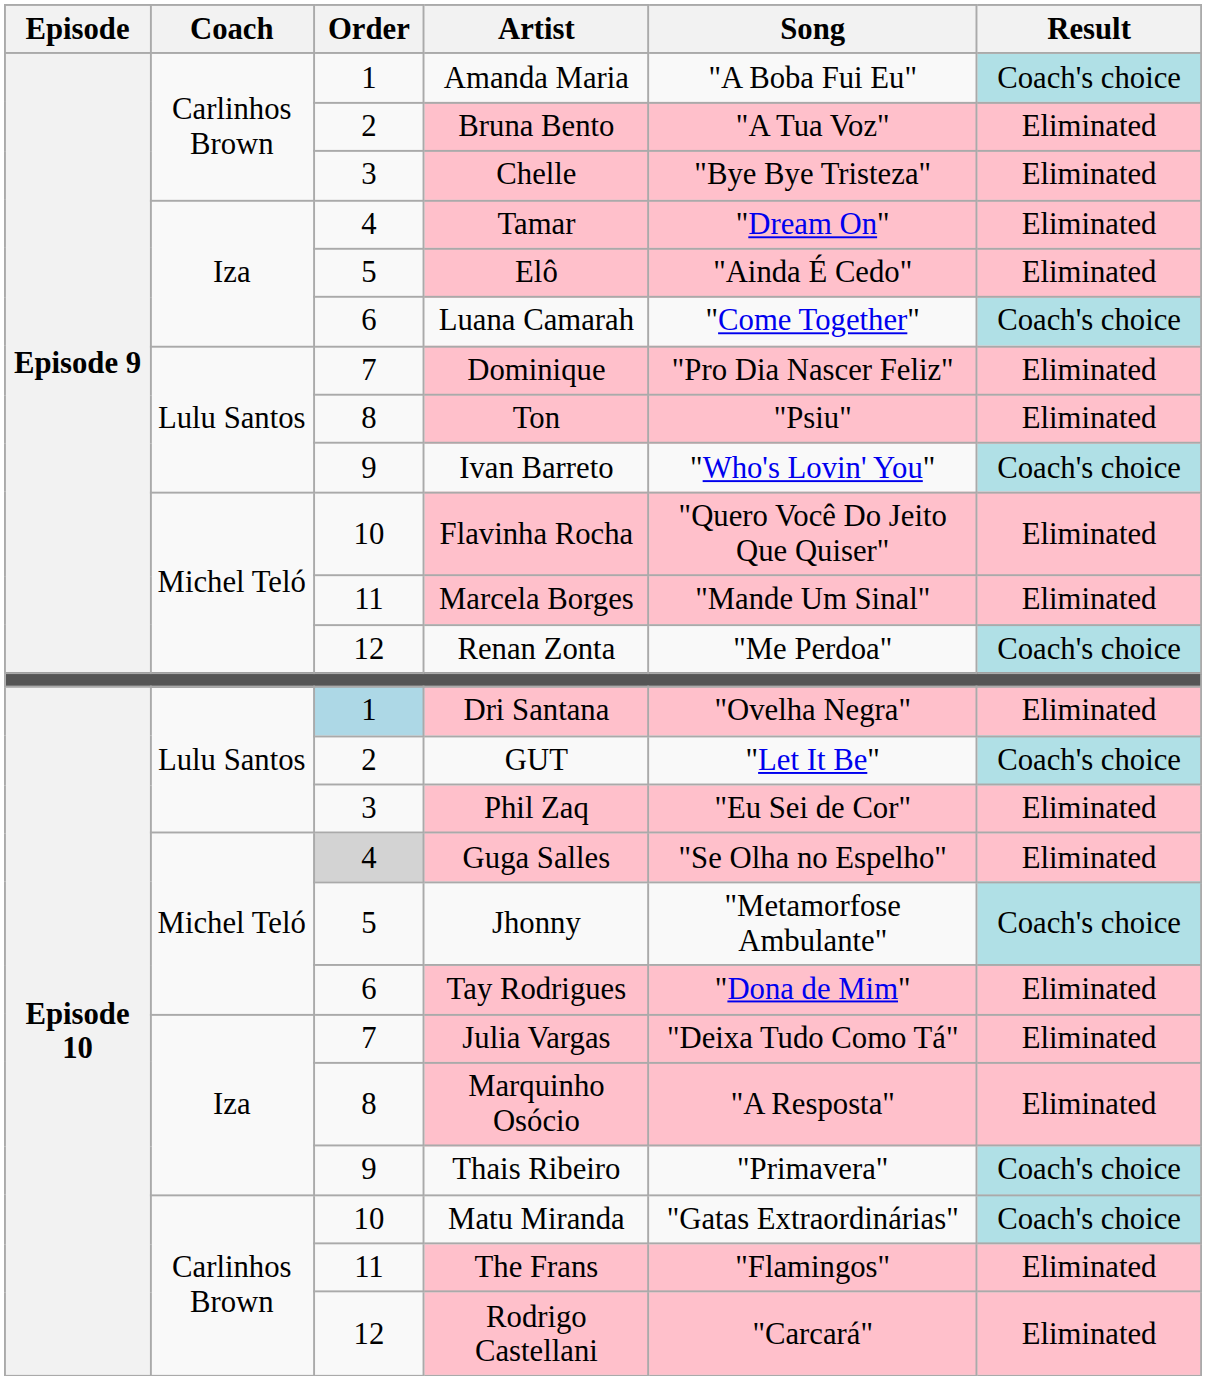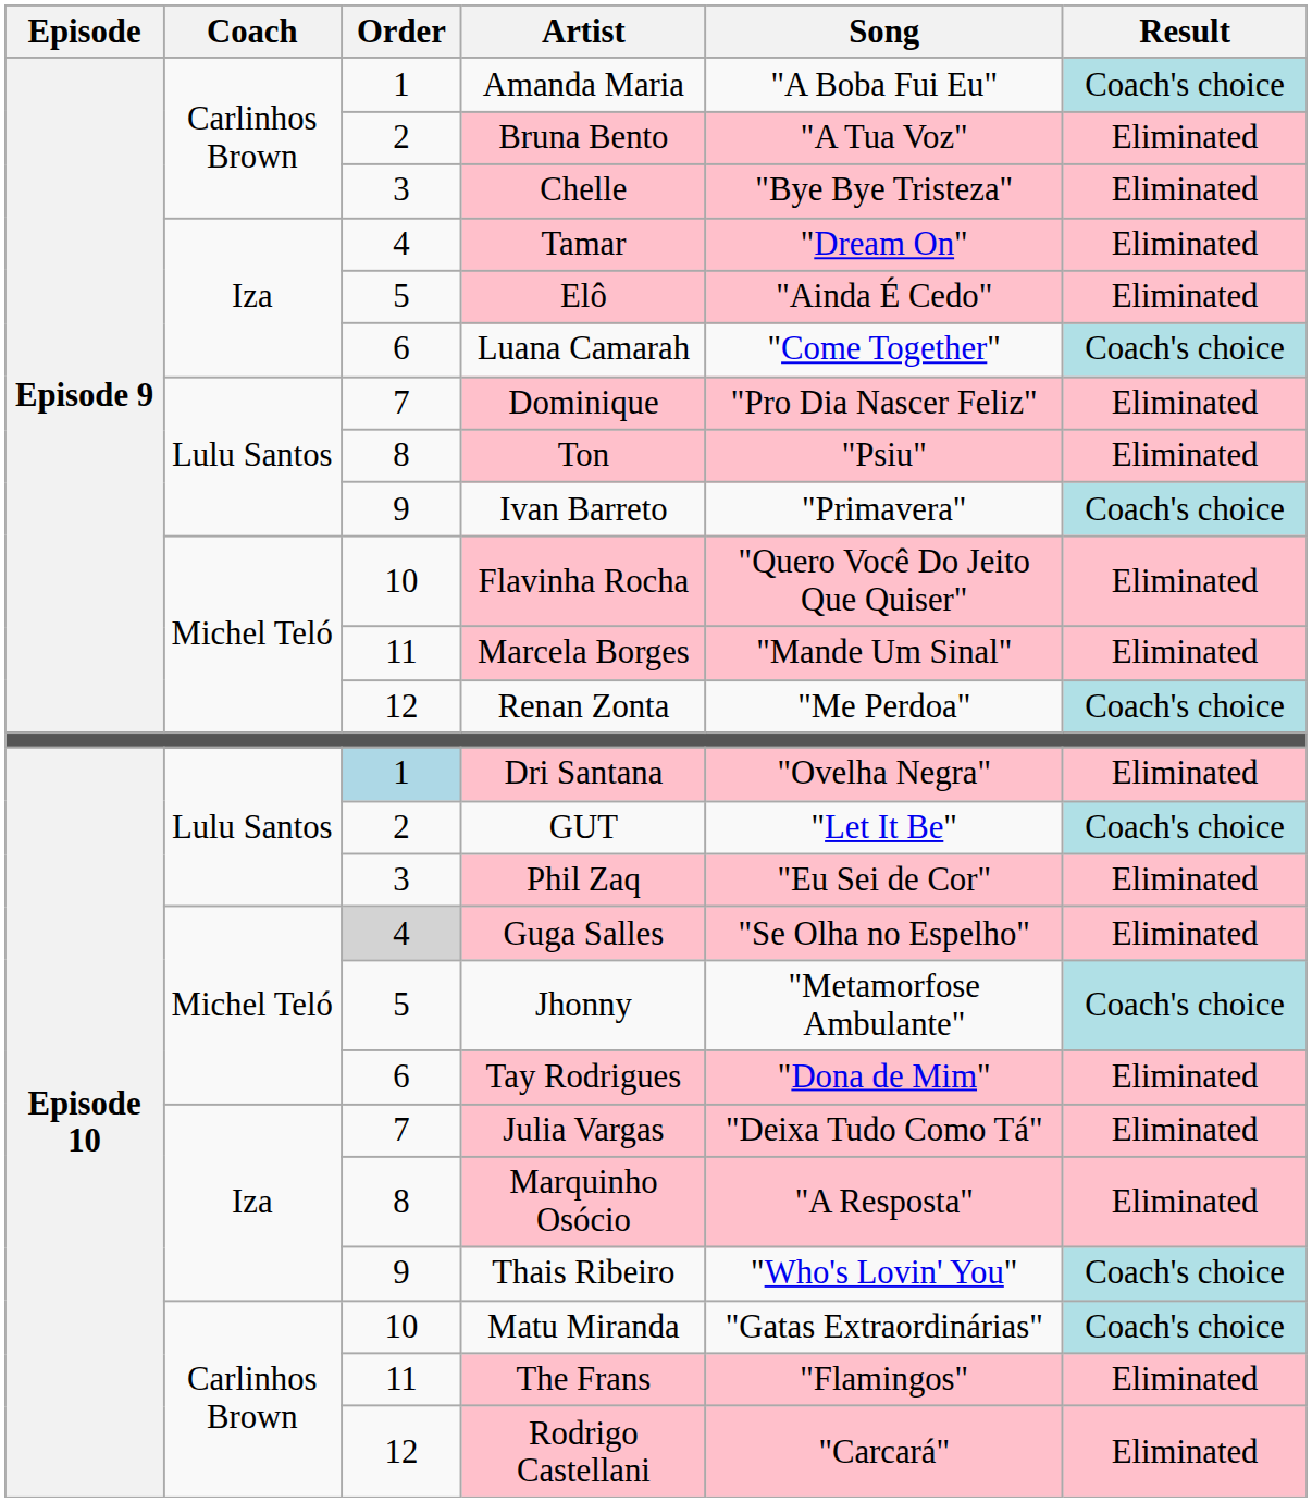Ivan Barreto | Song: "Who's Lovin' You" -> "Primavera"
Thais Ribeiro | Song: "Primavera" -> "Who's Lovin' You"
